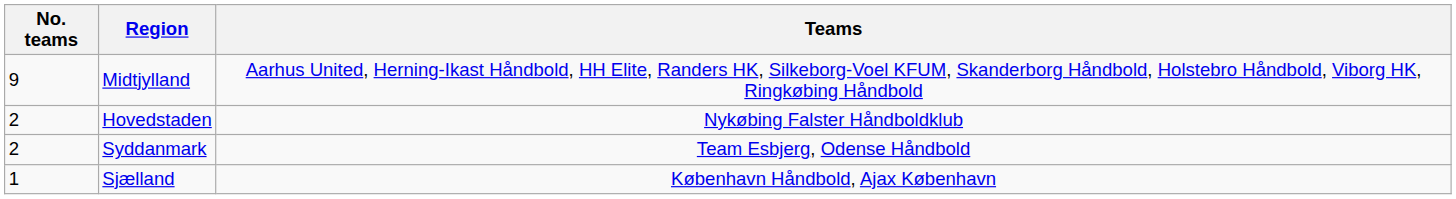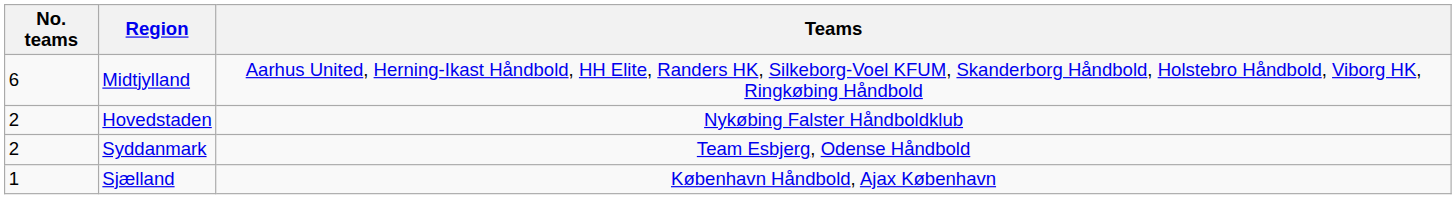Midtjylland | No. teams: 9 -> 6
